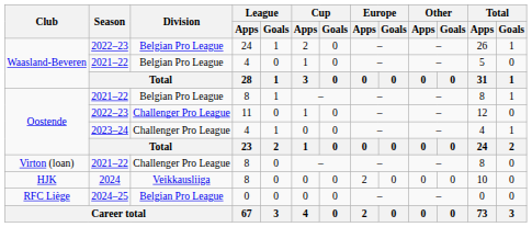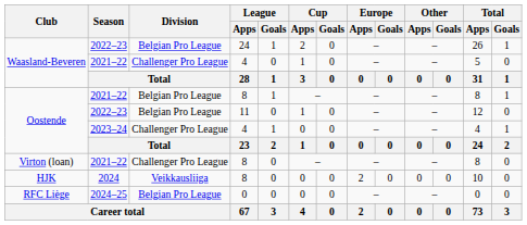Waasland-Beveren / 4 | Division: Belgian Pro League -> Challenger Pro League
Oostende / 11 | Division: Challenger Pro League -> Belgian Pro League
